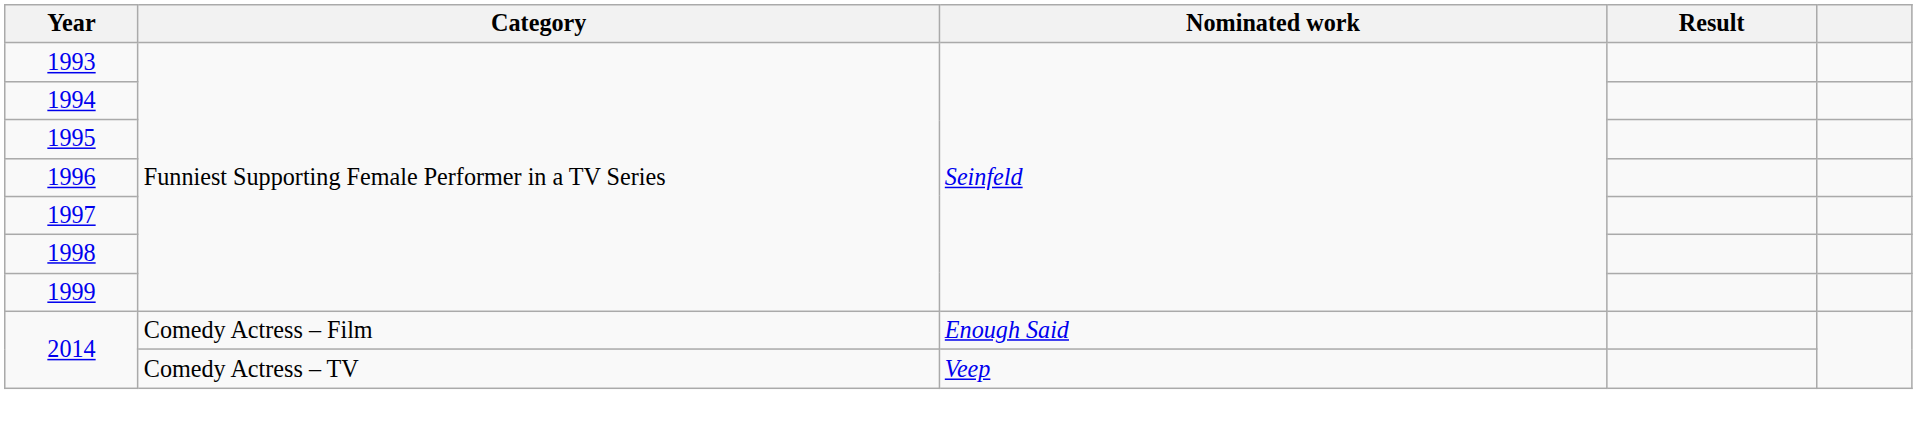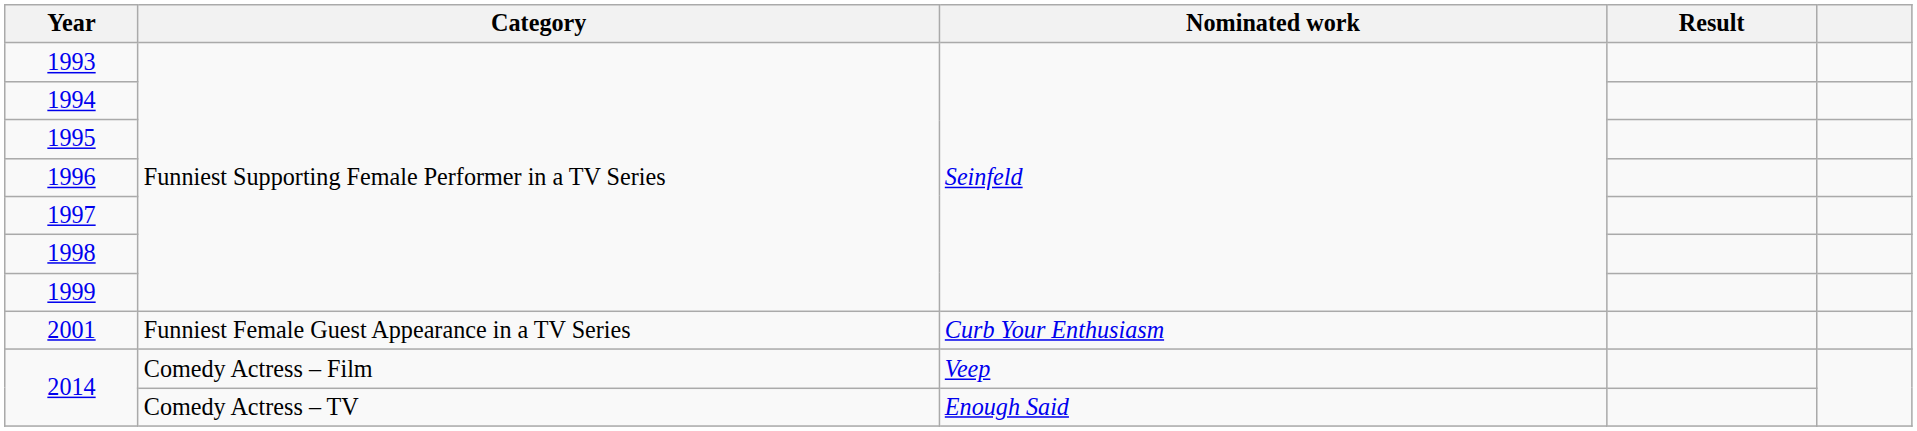+ row: 2001 | Funniest Female Guest Appearance in a TV Series | Curb Your Enthusiasm
2014 / Comedy Actress – Film | Nominated work: Enough Said -> Veep
2014 / Comedy Actress – TV | Nominated work: Veep -> Enough Said
